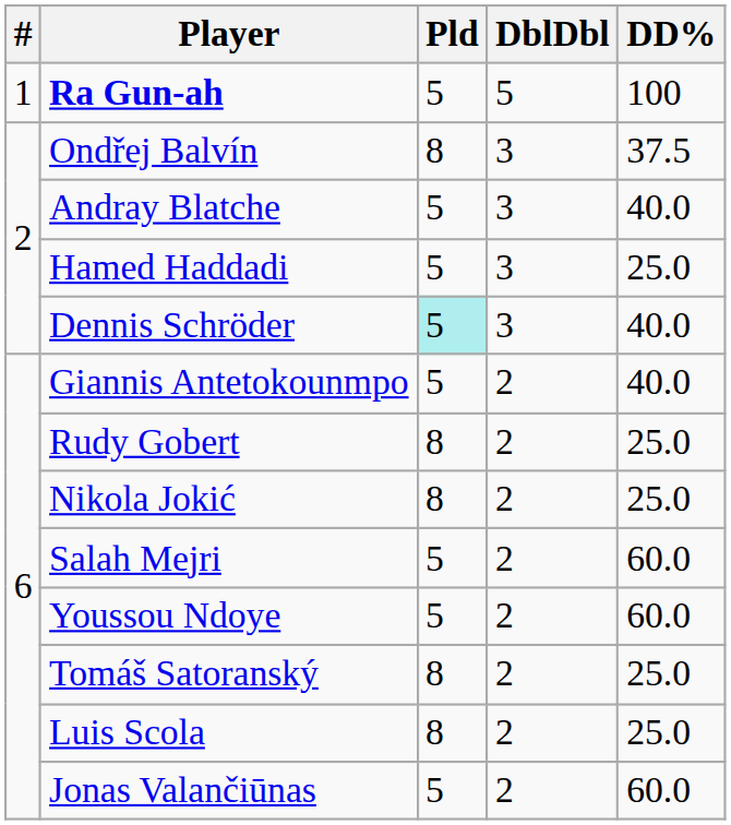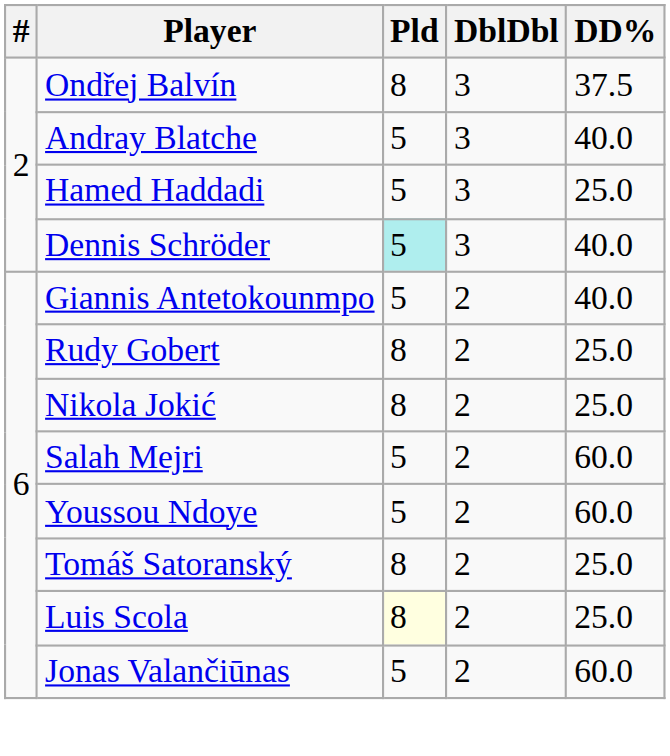- row: 1 | Ra Gun-ah | 5 | 5 | 100
Luis Scola | Pld: no background -> lightyellow background
